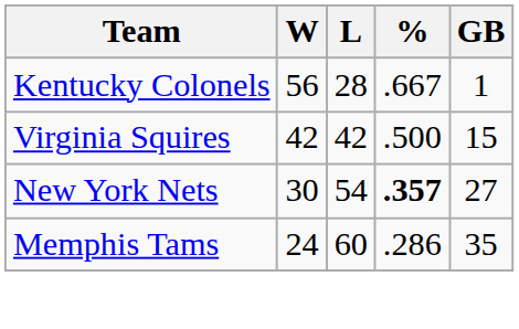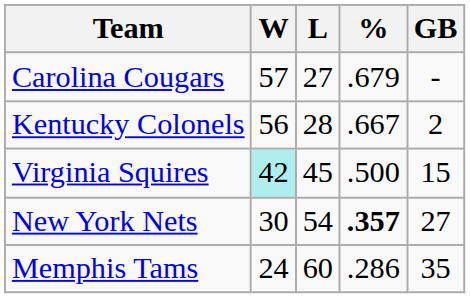+ row: Carolina Cougars | 57 | 27 | .679 | -
Kentucky Colonels | GB: 1 -> 2
Virginia Squires | W: no background -> paleturquoise background
Virginia Squires | L: 42 -> 45
